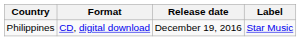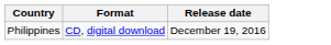- column: Label | Star Music
